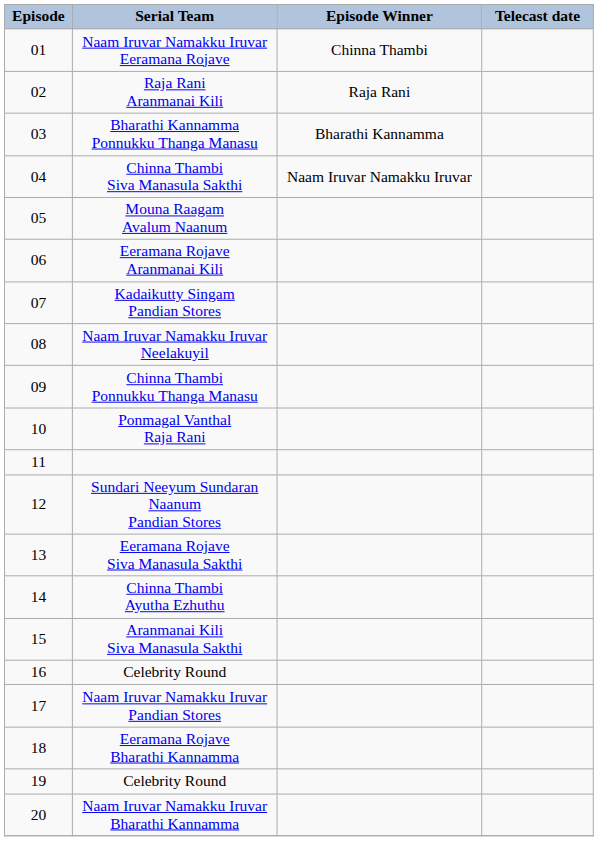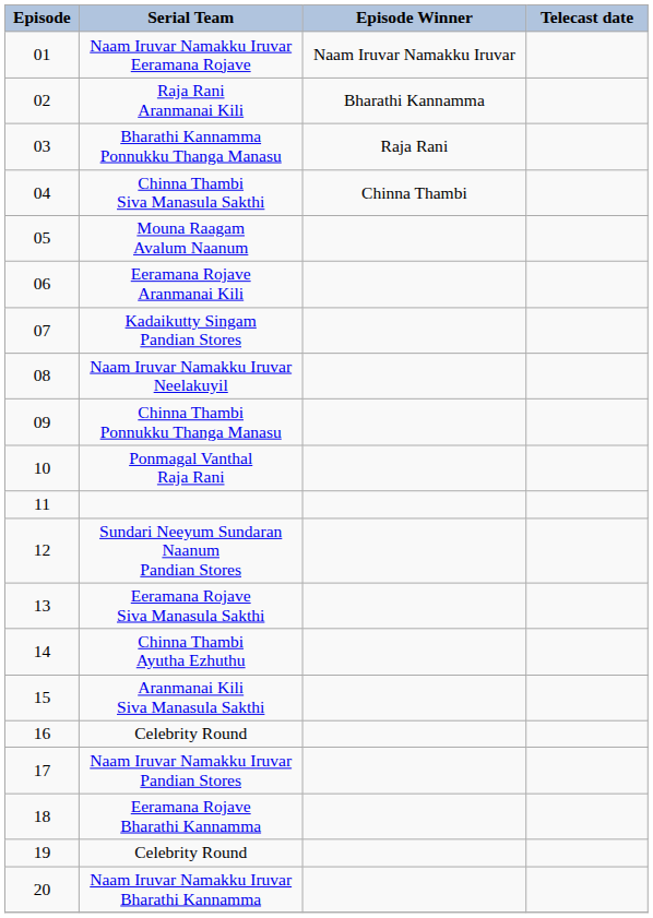Naam Iruvar Namakku Iruvar Eeramana Rojave | Episode Winner: Chinna Thambi -> Naam Iruvar Namakku Iruvar
Raja Rani Aranmanai Kili | Episode Winner: Raja Rani -> Bharathi Kannamma
Bharathi Kannamma Ponnukku Thanga Manasu | Episode Winner: Bharathi Kannamma -> Raja Rani
Chinna Thambi Siva Manasula Sakthi | Episode Winner: Naam Iruvar Namakku Iruvar -> Chinna Thambi
